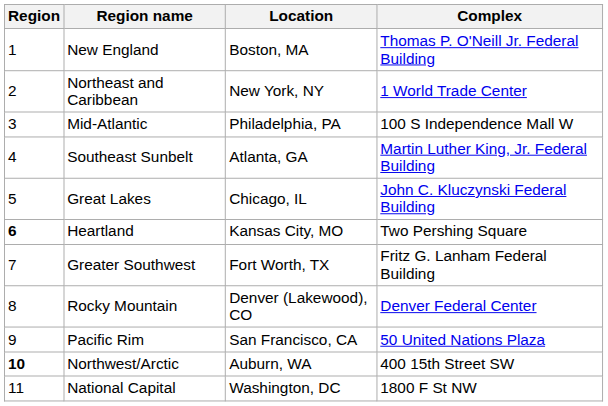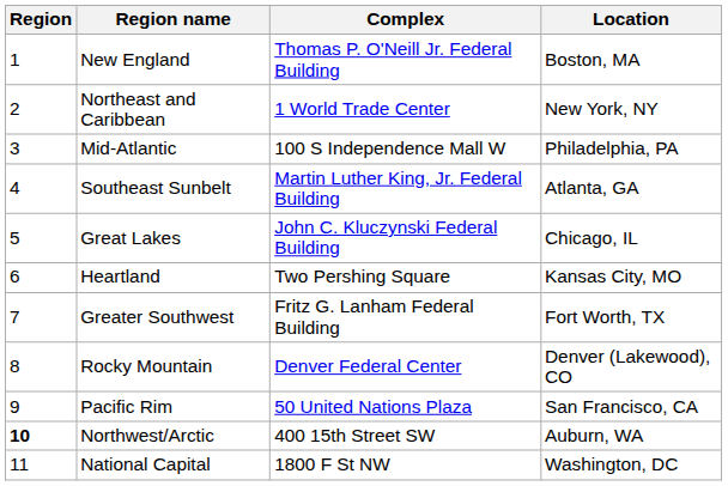columns swapped: Complex <-> Location
Heartland | Region: bold -> normal
